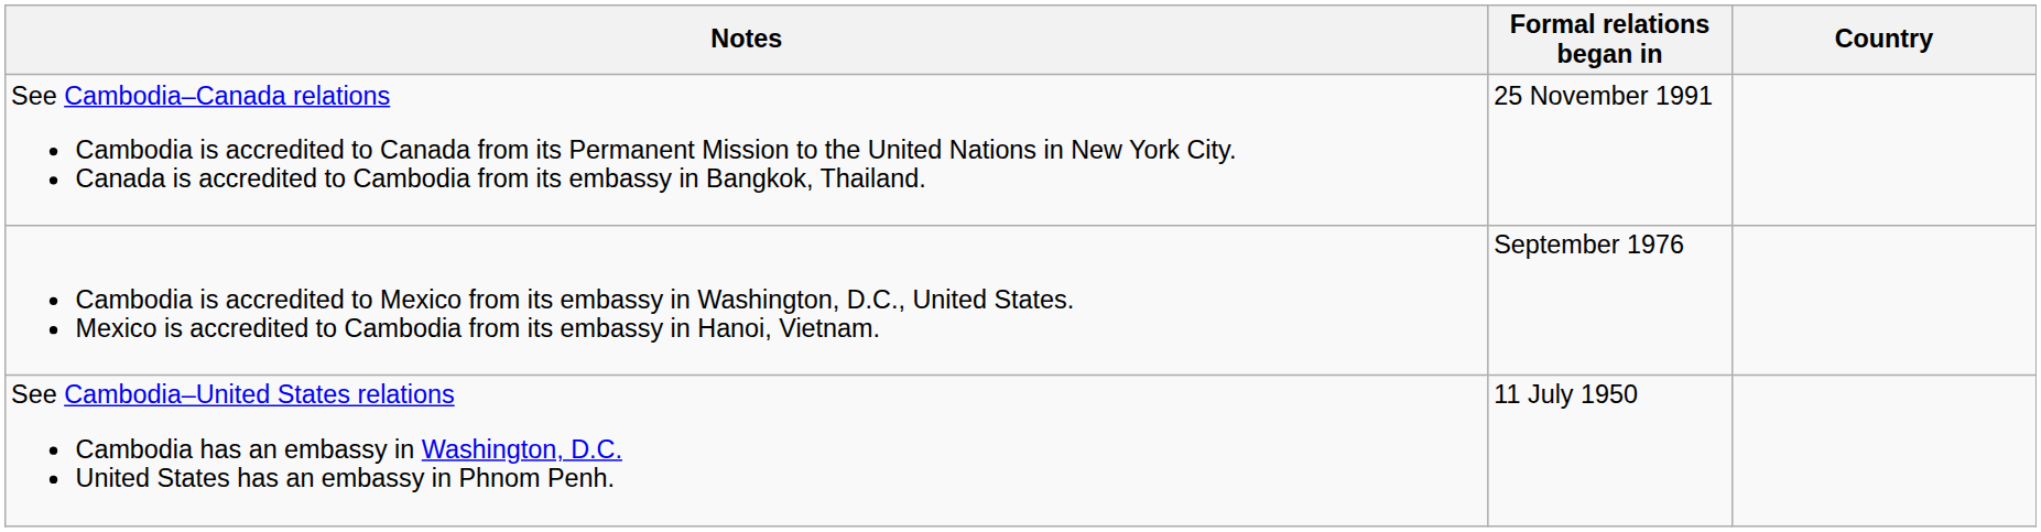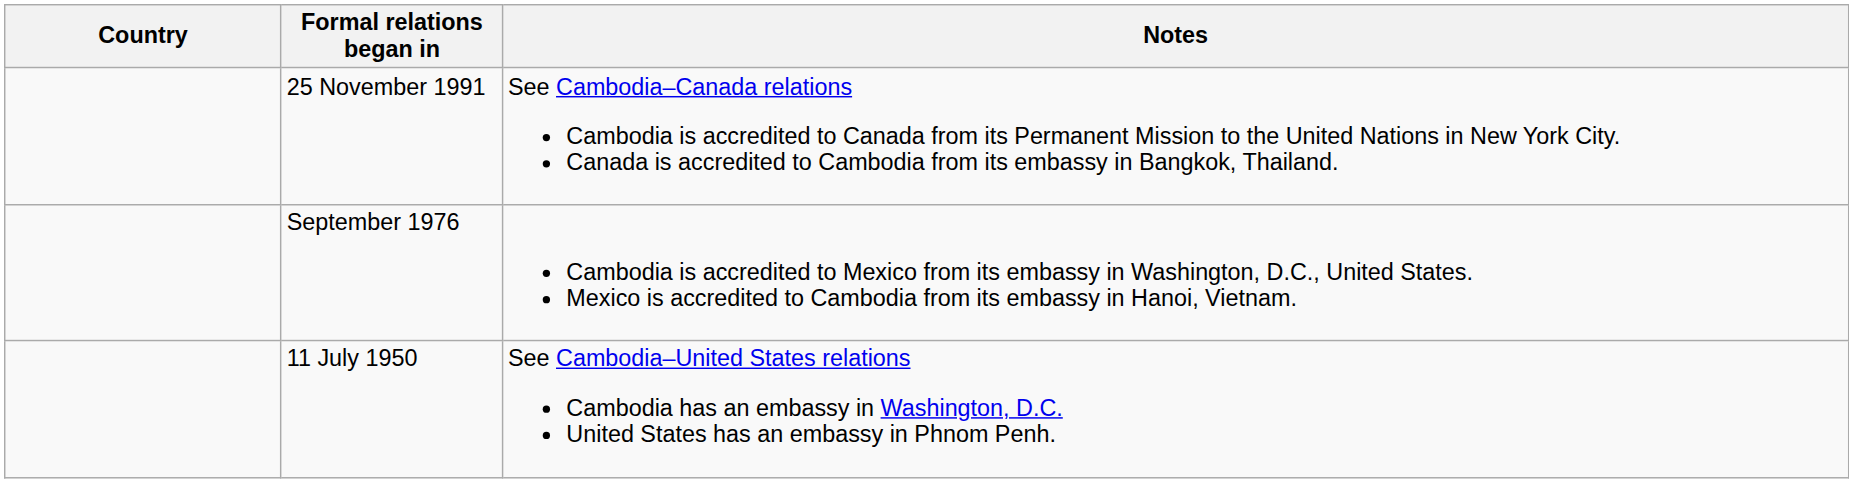columns swapped: Country <-> Notes
